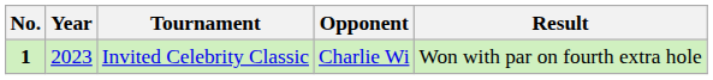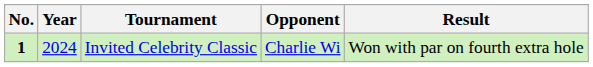Invited Celebrity Classic | Year: 2023 -> 2024
